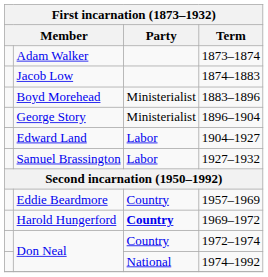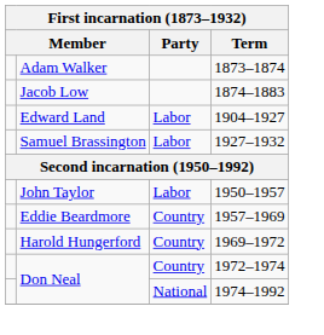- row: Boyd Morehead | Ministerialist | 1883–1896
- row: George Story | Ministerialist | 1896–1904
+ row: John Taylor | Labor | 1950–1957
Harold Hungerford | Party: bold -> normal
